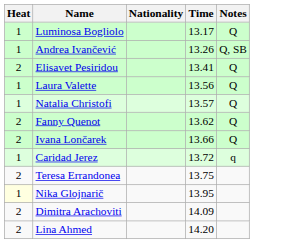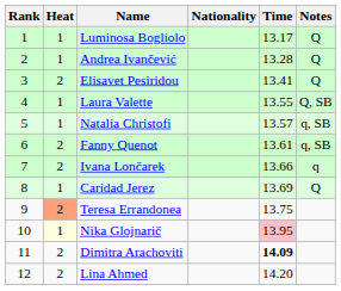+ column: Rank | 1 | 2 | 3 | 4 | 5 | 6 | 7 | 8 | 9 | 10 | 11 | 12
Andrea Ivančević | Time: 13.26 -> 13.28
Andrea Ivančević | Notes: Q, SB -> Q
Laura Valette | Time: 13.56 -> 13.55
Laura Valette | Notes: Q -> Q, SB
Natalia Christofi | Notes: Q -> q, SB
Fanny Quenot | Time: 13.62 -> 13.61
Fanny Quenot | Notes: Q -> q, SB
Ivana Lončarek | Notes: Q -> q
Caridad Jerez | Time: 13.72 -> 13.69
Caridad Jerez | Notes: q -> Q
Teresa Errandonea | Heat: no background -> lightsalmon background
Nika Glojnarič | Time: no background -> pink background
Dimitra Arachoviti | Time: normal -> bold
